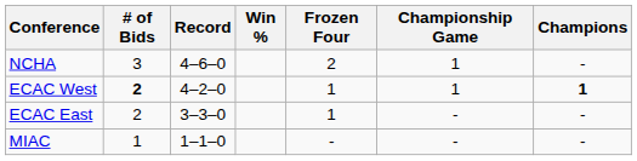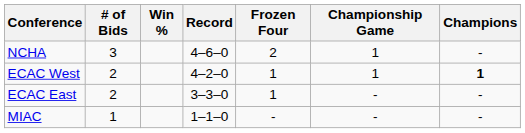columns swapped: Record <-> Win %
ECAC West | # of Bids: bold -> normal
